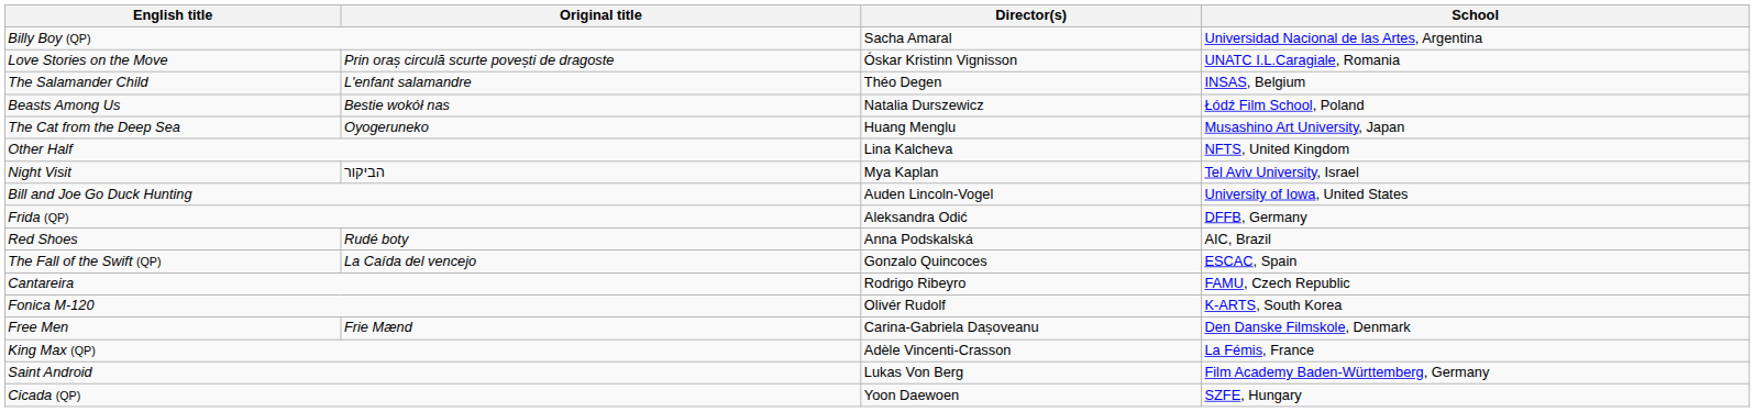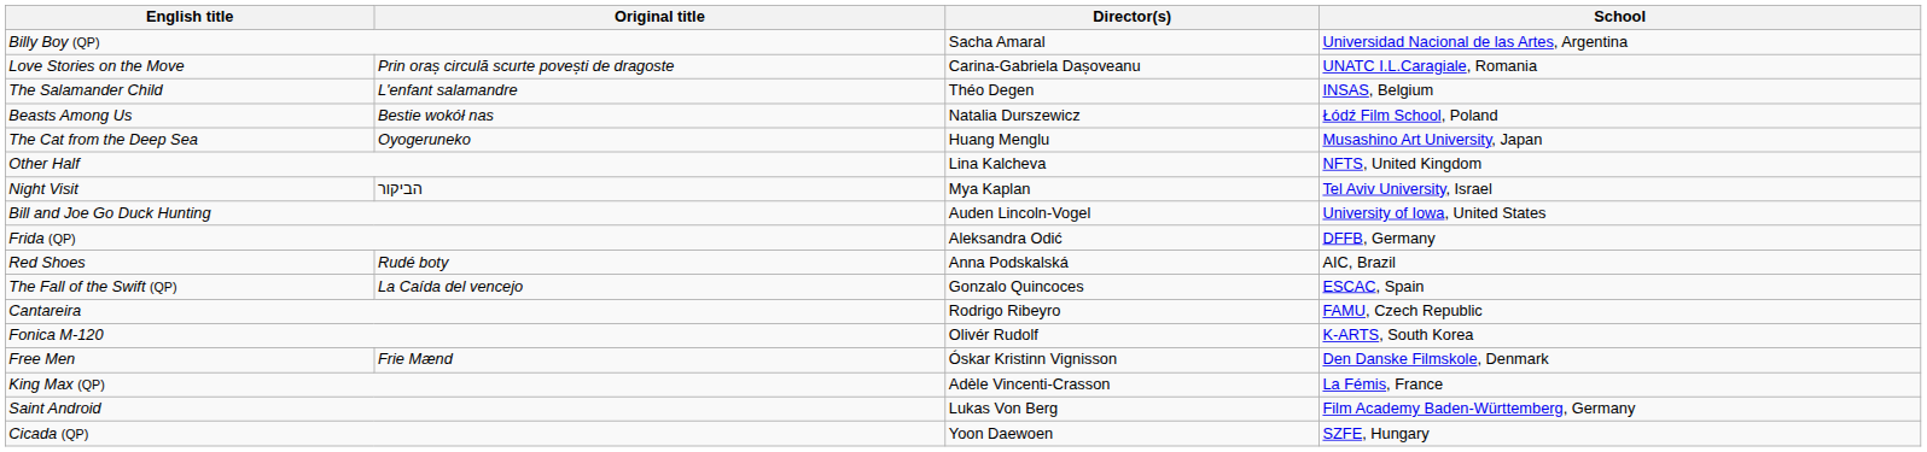Love Stories on the Move | Director(s): Óskar Kristinn Vignisson -> Carina-Gabriela Dașoveanu
Free Men | Director(s): Carina-Gabriela Dașoveanu -> Óskar Kristinn Vignisson
